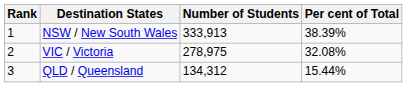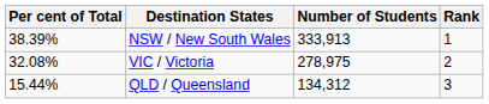columns swapped: Rank <-> Per cent of Total
